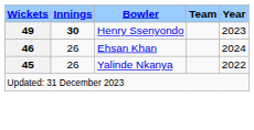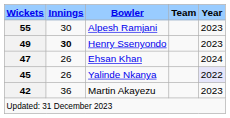+ row: 55 | 30 | Alpesh Ramjani | 2023
Ehsan Khan | Wickets: 46 -> 47
Yalinde Nkanya | Year: no background -> lavender background
+ row: 42 | 36 | Martin Akayezu | 2023
